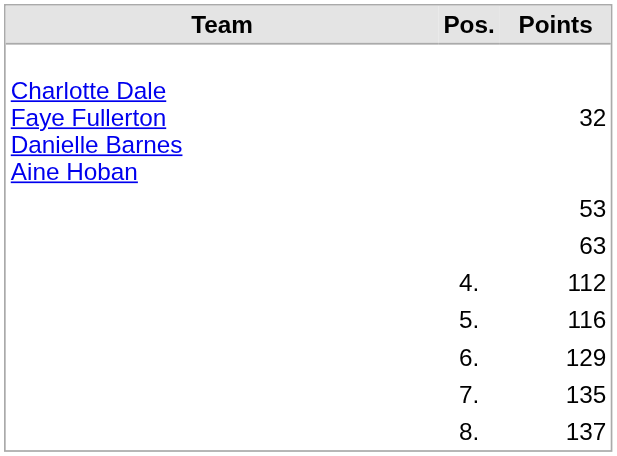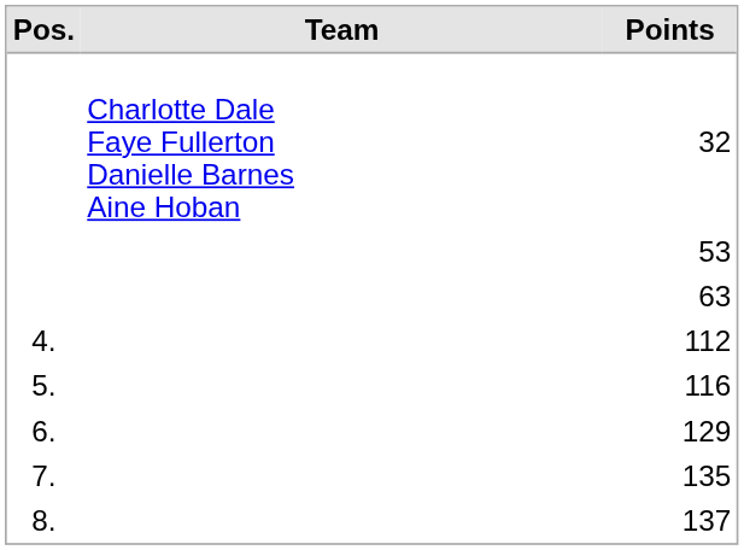columns swapped: Pos. <-> Team
